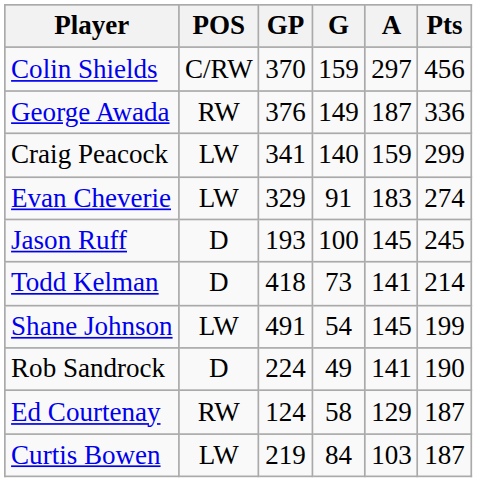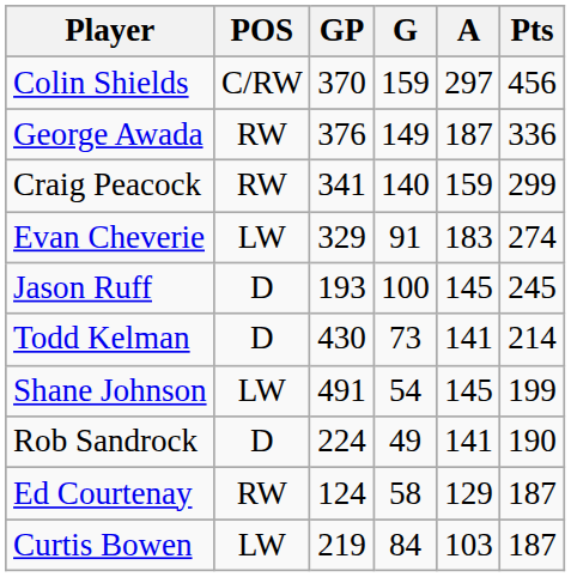Craig Peacock | POS: LW -> RW
Todd Kelman | GP: 418 -> 430
